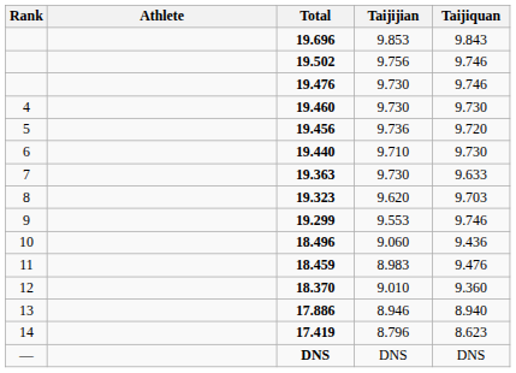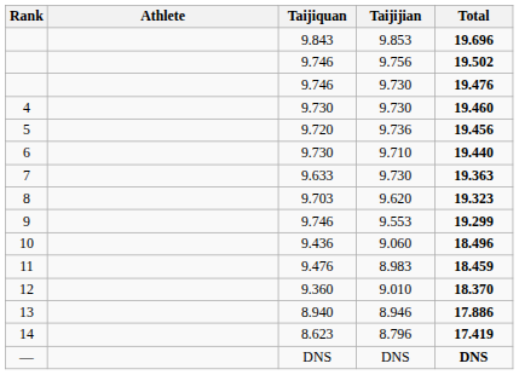columns swapped: Taijiquan <-> Total
